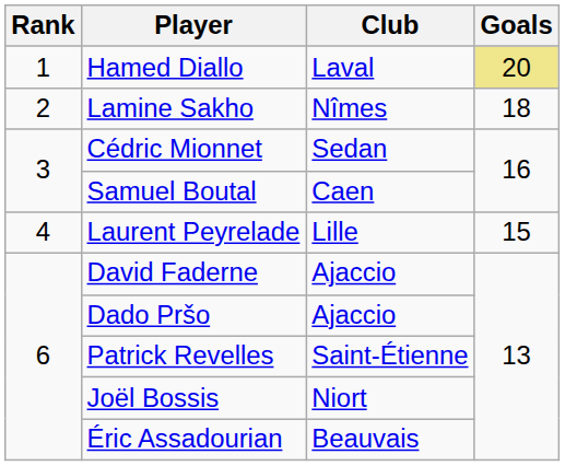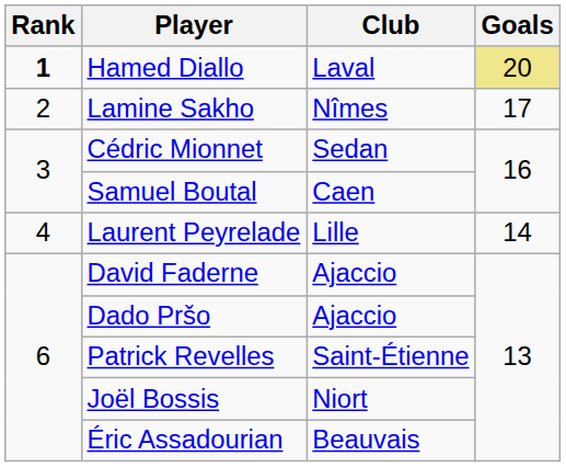Hamed Diallo | Rank: normal -> bold
Lamine Sakho | Goals: 18 -> 17
Laurent Peyrelade | Goals: 15 -> 14
